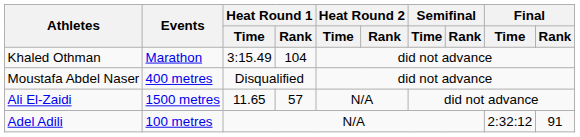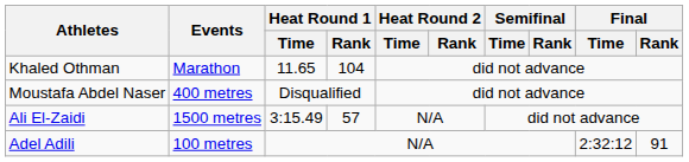Khaled Othman | Heat Round 1 / Time: 3:15.49 -> 11.65
Ali El-Zaidi | Heat Round 1 / Time: 11.65 -> 3:15.49
